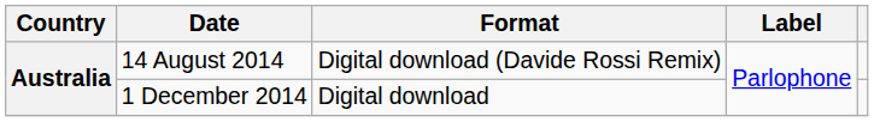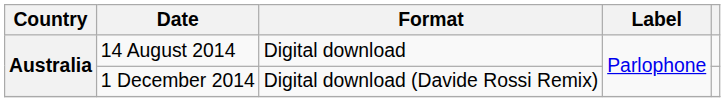14 August 2014 | Format: Digital download (Davide Rossi Remix) -> Digital download
1 December 2014 | Format: Digital download -> Digital download (Davide Rossi Remix)
